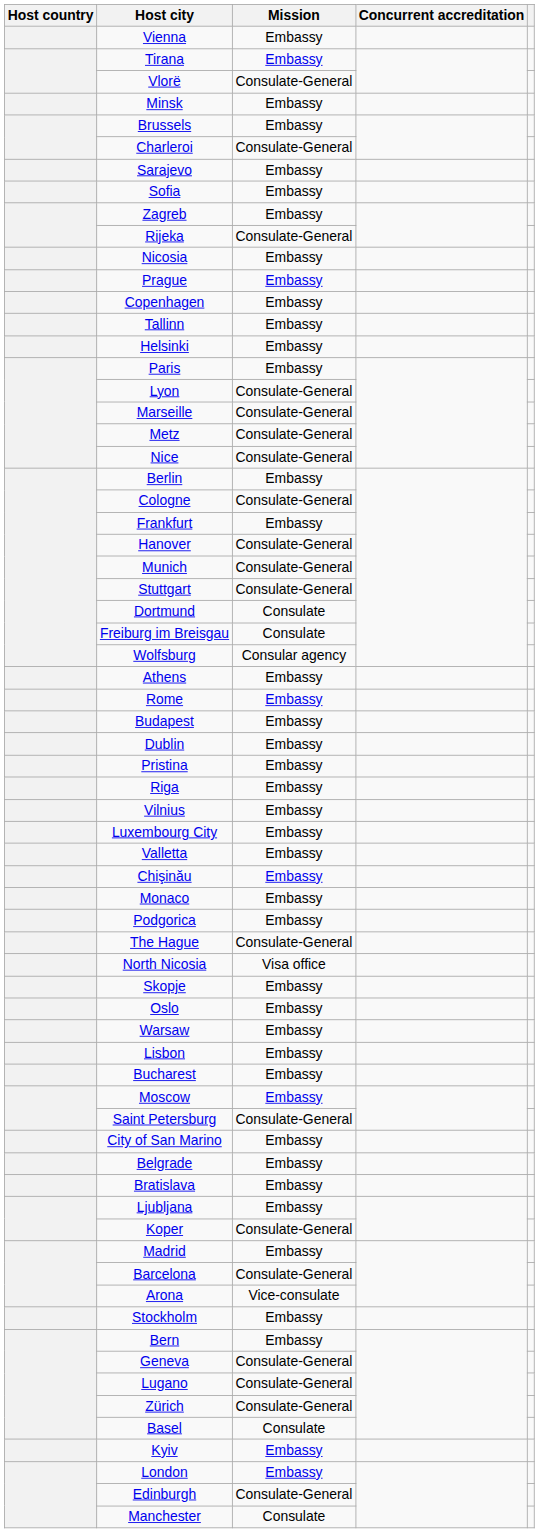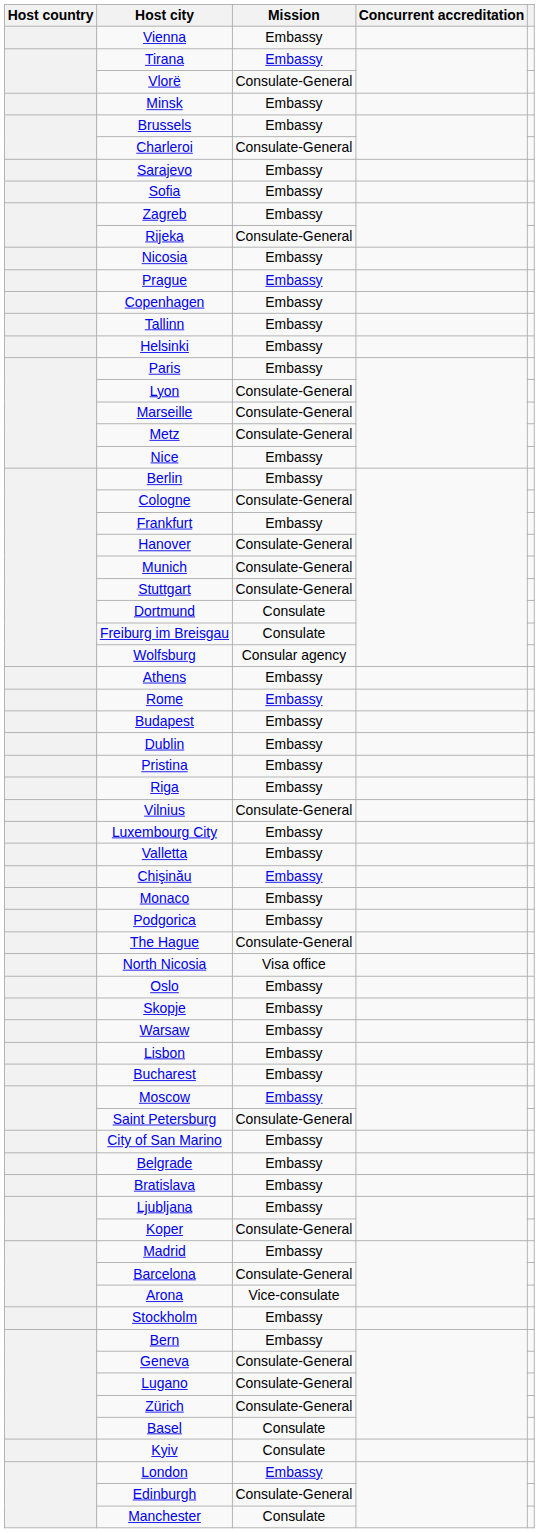Nice | Mission: Consulate-General -> Embassy
Vilnius | Mission: Embassy -> Consulate-General
rows swapped: Skopje <-> Oslo
Kyiv | Mission: Embassy -> Consulate
